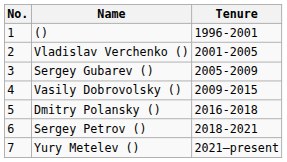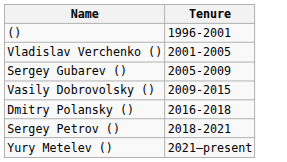- column: No. | 1 | 2 | 3 | 4 | 5 | 6 | 7
